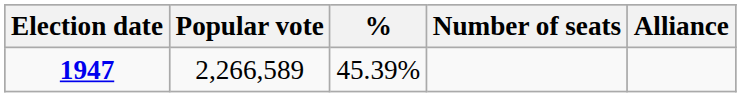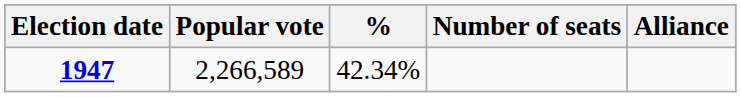1947 | %: 45.39% -> 42.34%
